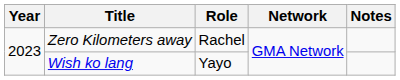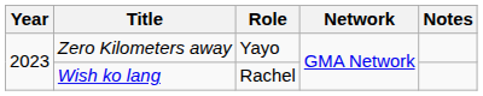Zero Kilometers away | Role: Rachel -> Yayo
Wish ko lang | Role: Yayo -> Rachel
